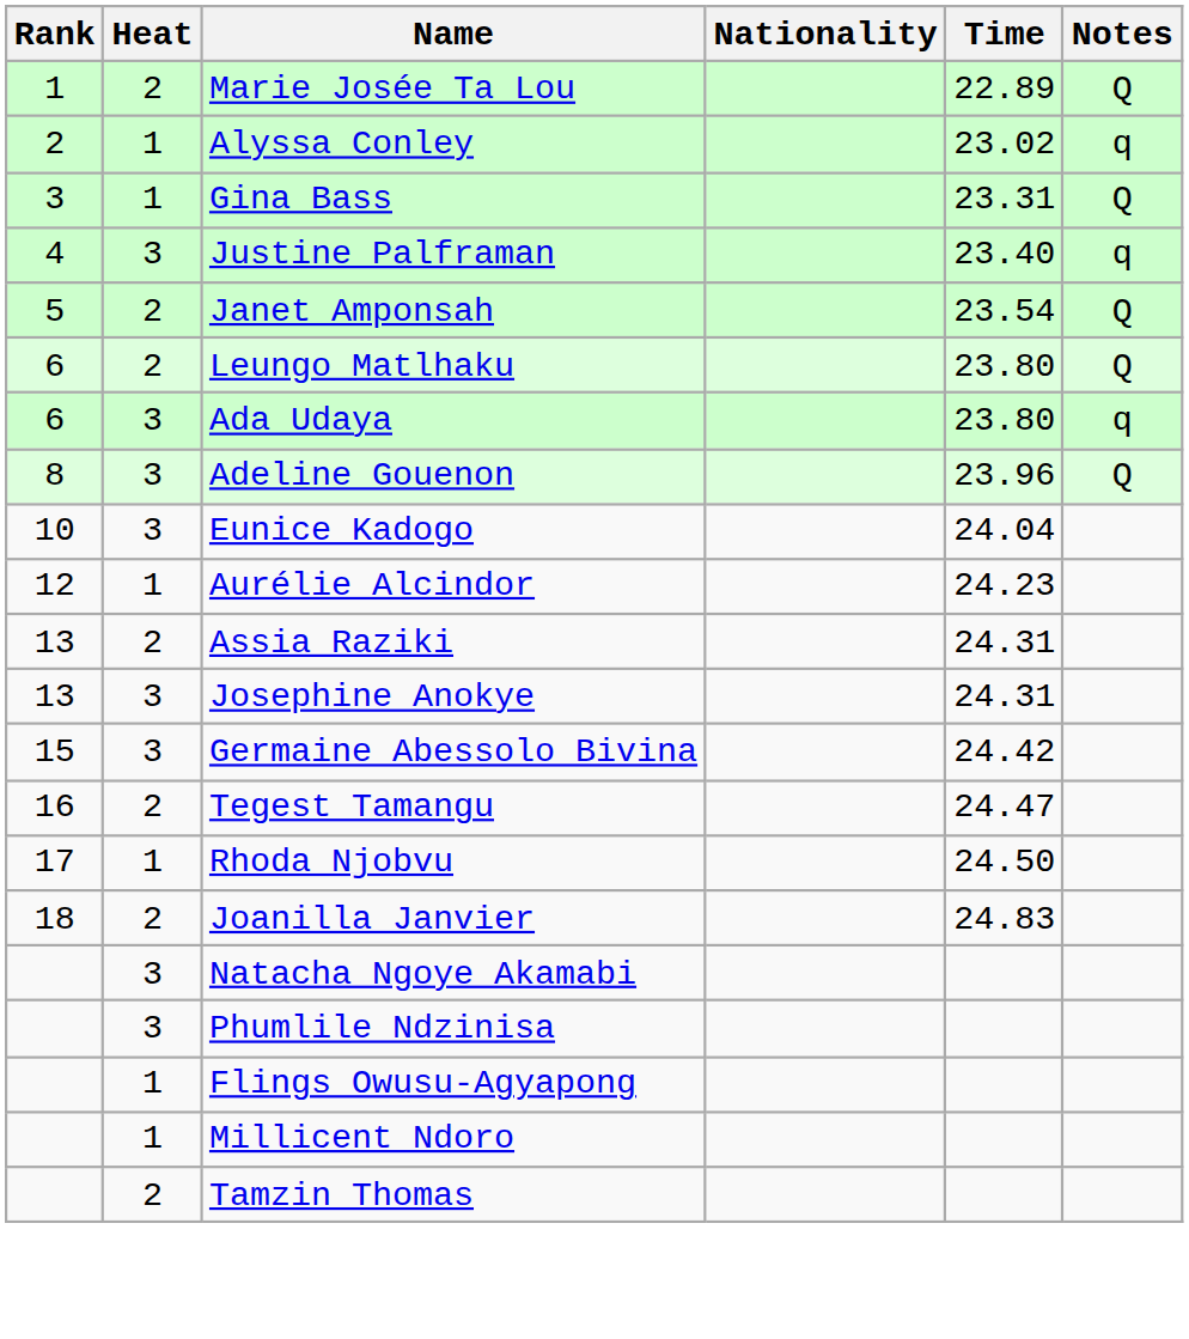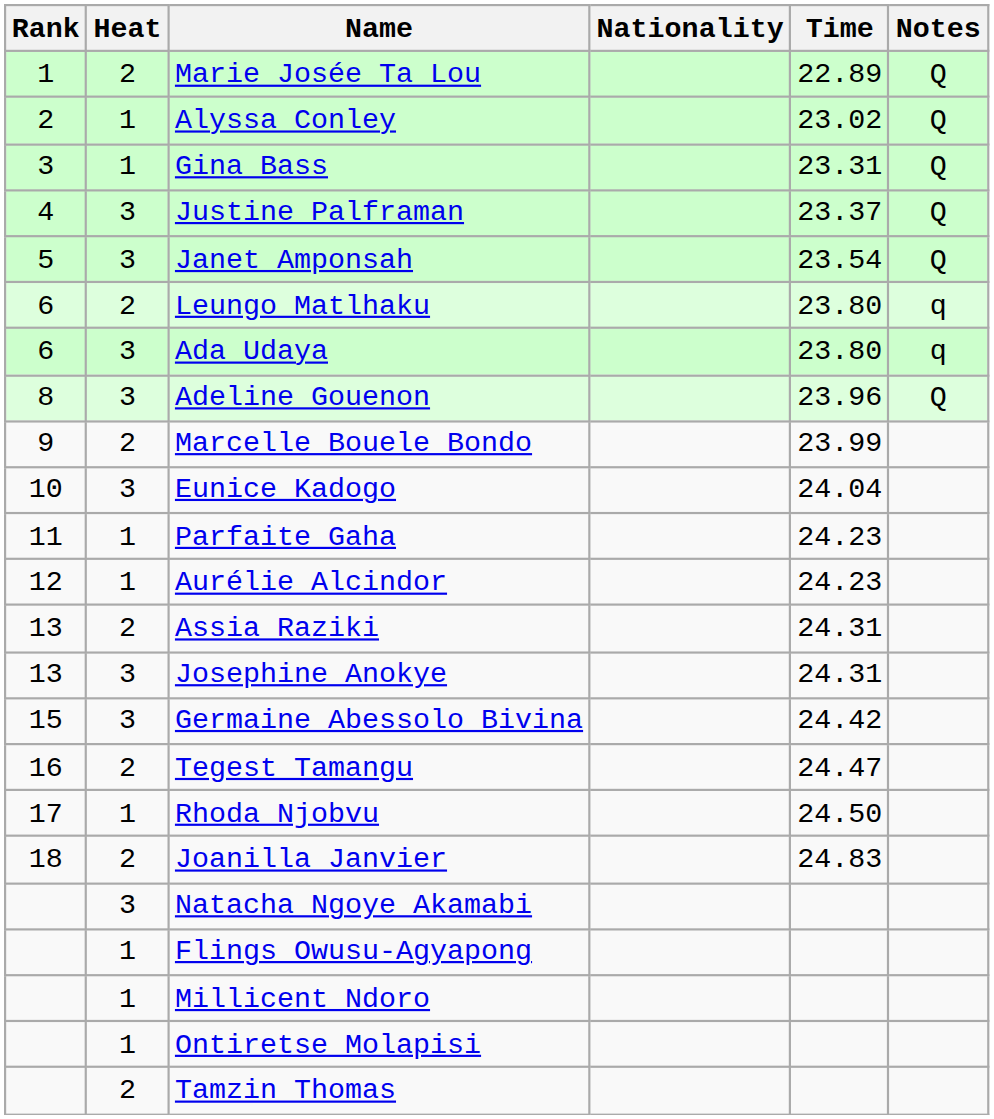Alyssa Conley | Notes: q -> Q
Justine Palframan | Time: 23.40 -> 23.37
Justine Palframan | Notes: q -> Q
Janet Amponsah | Heat: 2 -> 3
Leungo Matlhaku | Notes: Q -> q
+ row: 9 | 2 | Marcelle Bouele Bondo | 23.99
+ row: 11 | 1 | Parfaite Gaha | 24.23
- row: 3 | Phumlile Ndzinisa
+ row: 1 | Ontiretse Molapisi
